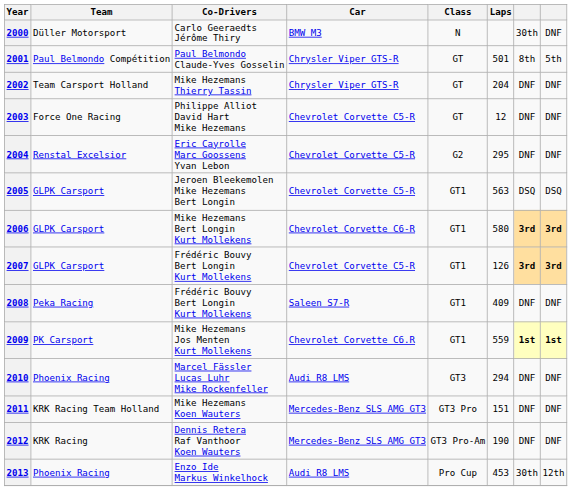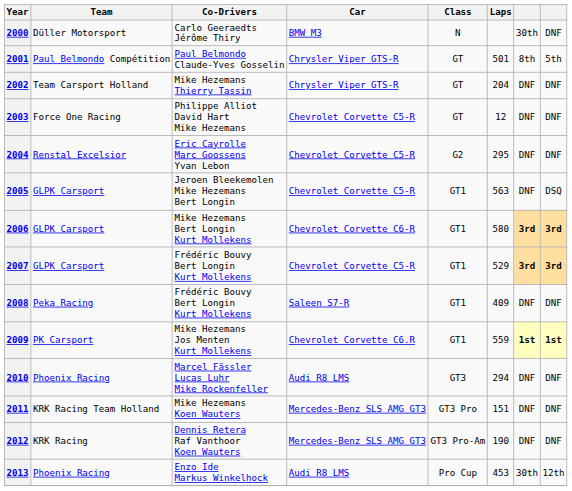2005 | column 7: DSQ -> DNF
2007 | Laps: 126 -> 529
